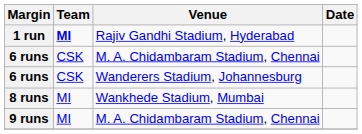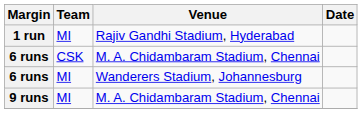1 run | Team: bold -> normal
6 runs / Wanderers Stadium, Johannesburg | Team: CSK -> MI
- row: 8 runs | MI | Wankhede Stadium, Mumbai
